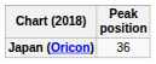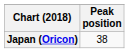Japan (Oricon) | Peak position: 36 -> 38
